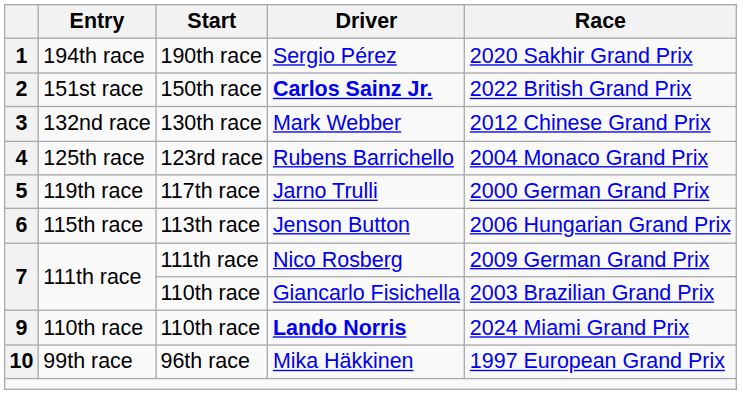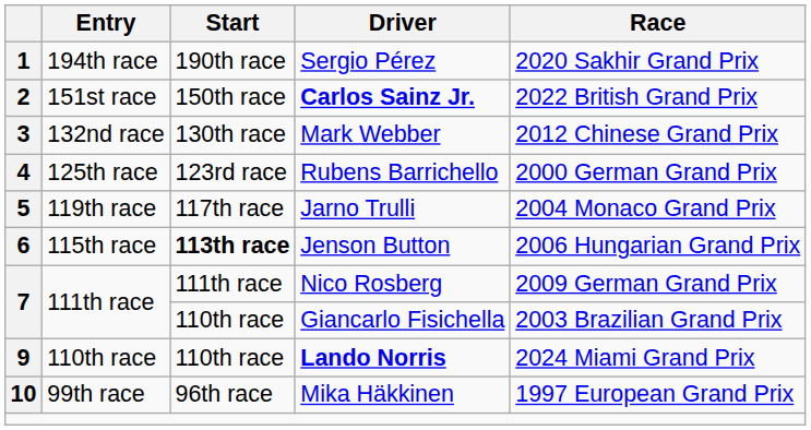4 | Race: 2004 Monaco Grand Prix -> 2000 German Grand Prix
5 | Race: 2000 German Grand Prix -> 2004 Monaco Grand Prix
6 | Start: normal -> bold
